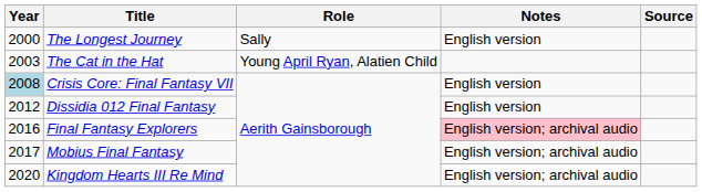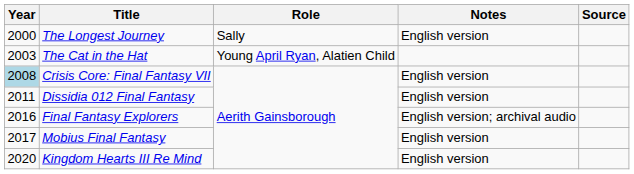Dissidia 012 Final Fantasy | Year: 2012 -> 2011
Final Fantasy Explorers | Notes: pink background -> no background
Mobius Final Fantasy | Notes: English version; archival audio -> English version
Kingdom Hearts III Re Mind | Notes: English version; archival audio -> English version
